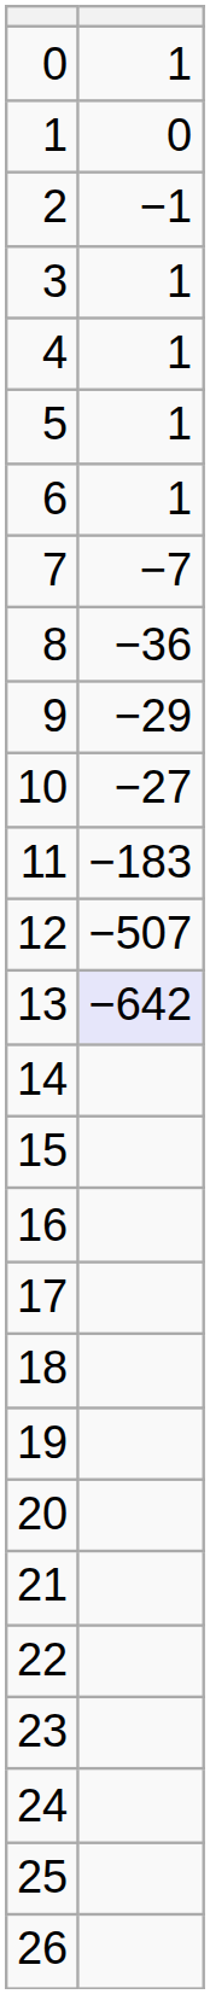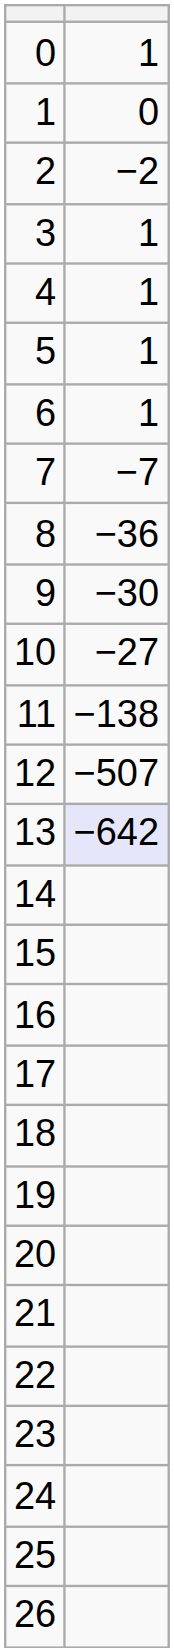2 | column 2: −1 -> −2
9 | column 2: −29 -> −30
11 | column 2: −183 -> −138
